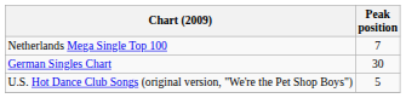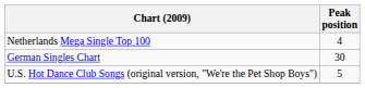Netherlands Mega Single Top 100 | Peak position: 7 -> 4
